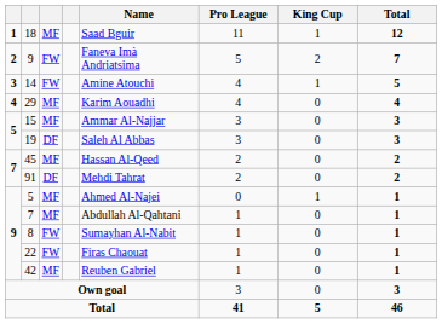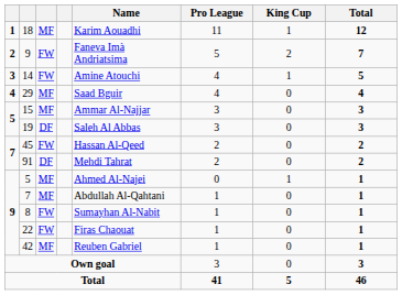18 | Name: Saad Bguir -> Karim Aouadhi
29 | Name: Karim Aouadhi -> Saad Bguir
45 | column 3: MF -> FW
